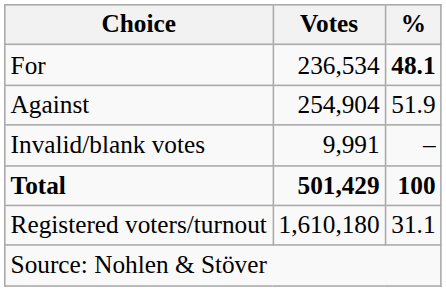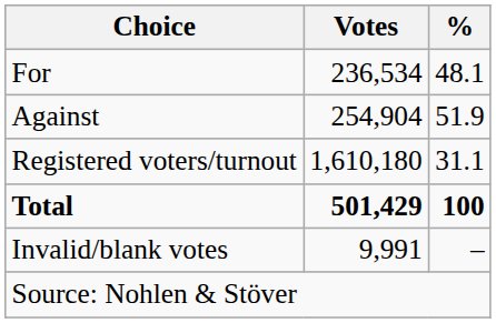For | %: bold -> normal
rows swapped: Invalid/blank votes <-> Registered voters/turnout
